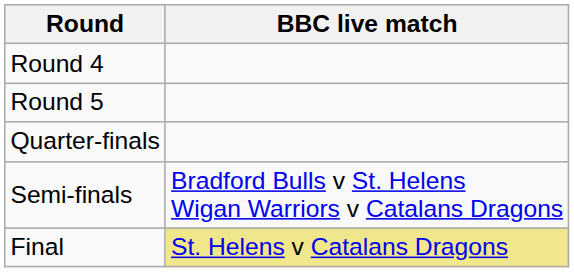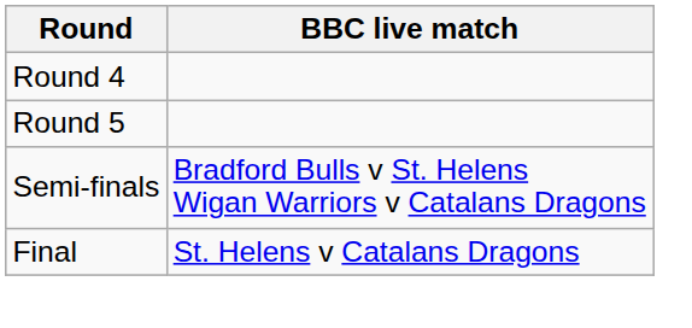- row: Quarter-finals
Final | BBC live match: khaki background -> no background
